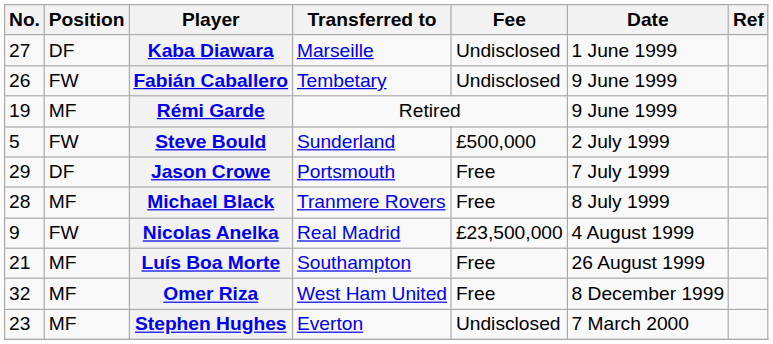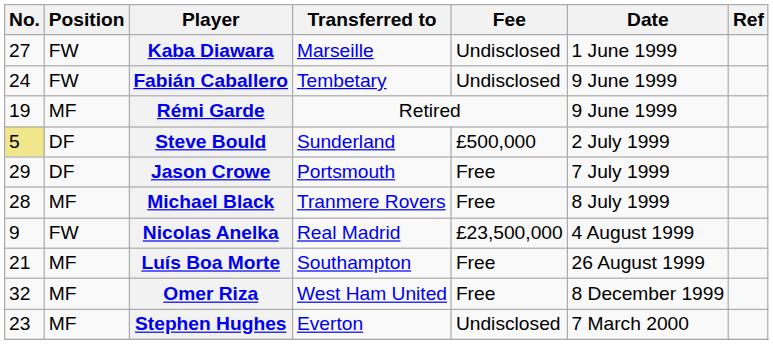Kaba Diawara | Position: DF -> FW
Fabián Caballero | No.: 26 -> 24
Steve Bould | No.: no background -> khaki background
Steve Bould | Position: FW -> DF
